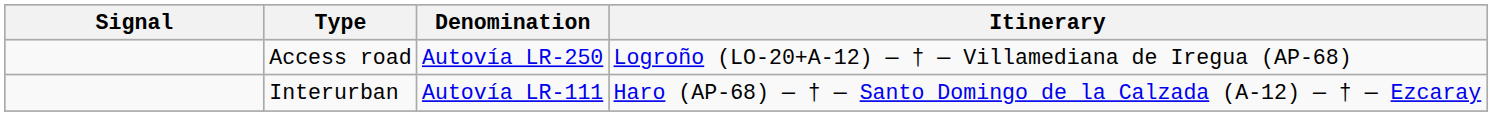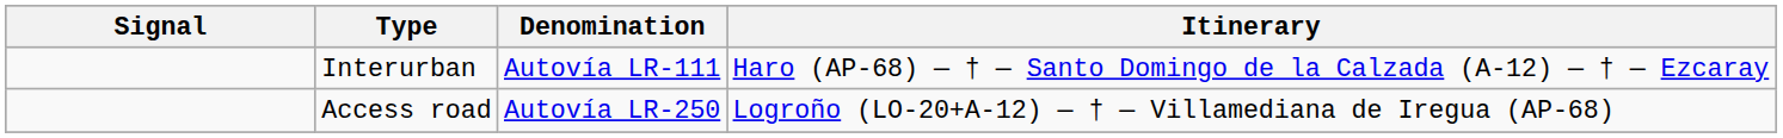rows swapped: Interurban <-> Access road
